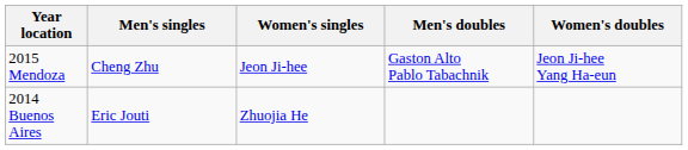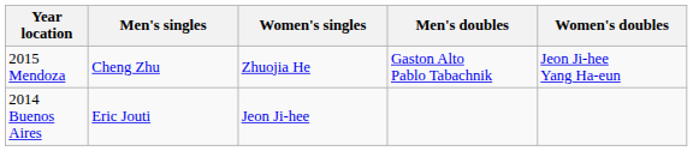2015 Mendoza | Women's singles: Jeon Ji-hee -> Zhuojia He
2014 Buenos Aires | Women's singles: Zhuojia He -> Jeon Ji-hee
